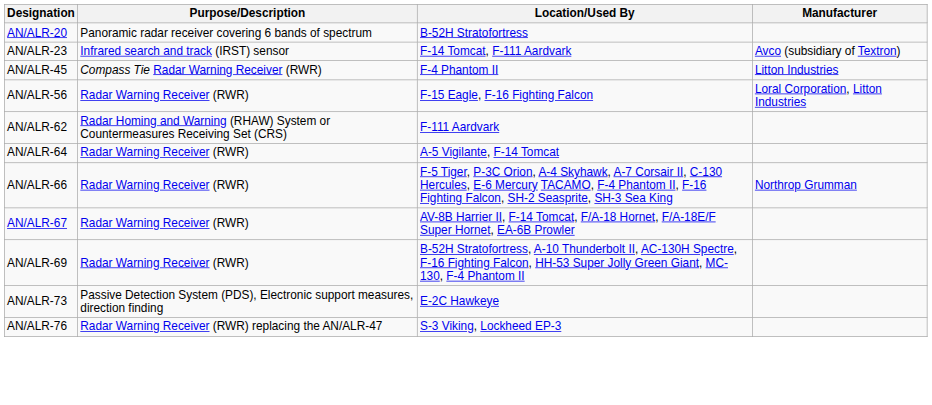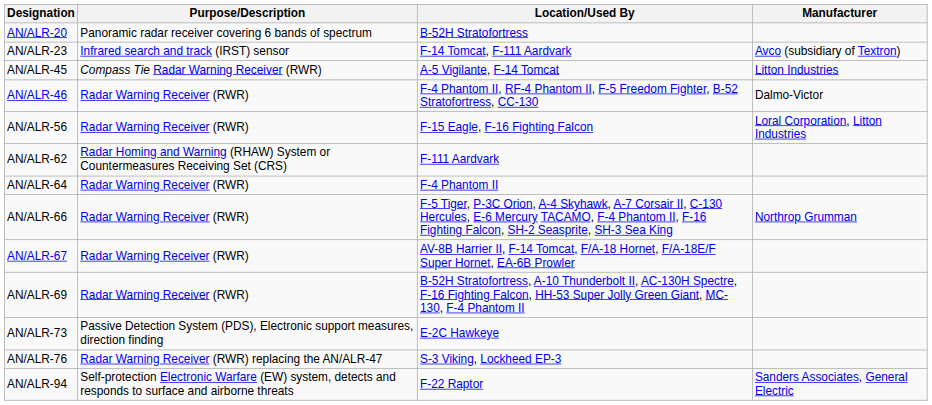AN/ALR-45 | Location/Used By: F-4 Phantom II -> A-5 Vigilante, F-14 Tomcat
+ row: AN/ALR-46 | Radar Warning Receiver (RWR) | F-4 Phantom II, RF-4 Phantom II, F-5 Freedom Fighter, B-52 Stratofortress, CC-130 | Dalmo-Victor
AN/ALR-64 | Location/Used By: A-5 Vigilante, F-14 Tomcat -> F-4 Phantom II
+ row: AN/ALR-94 | Self-protection Electronic Warfare (EW) system, detects and responds to surface and airborne threats | F-22 Raptor | Sanders Associates, General Electric
